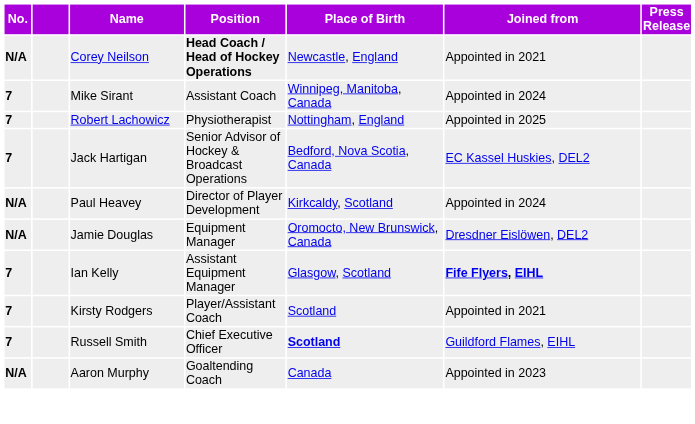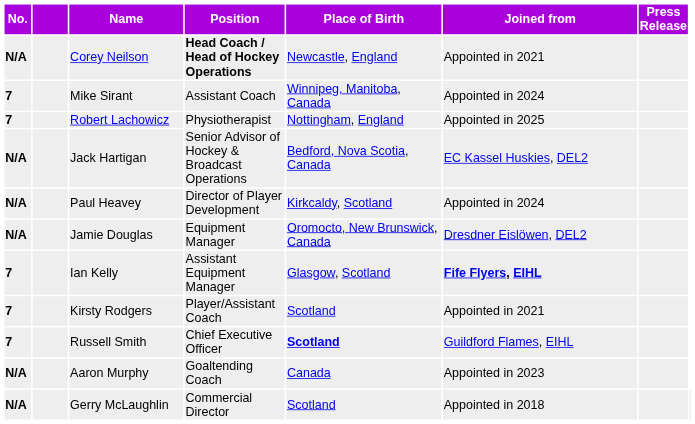Jack Hartigan | No.: 7 -> N/A
+ row: N/A | Gerry McLaughlin | Commercial Director | Scotland | Appointed in 2018
